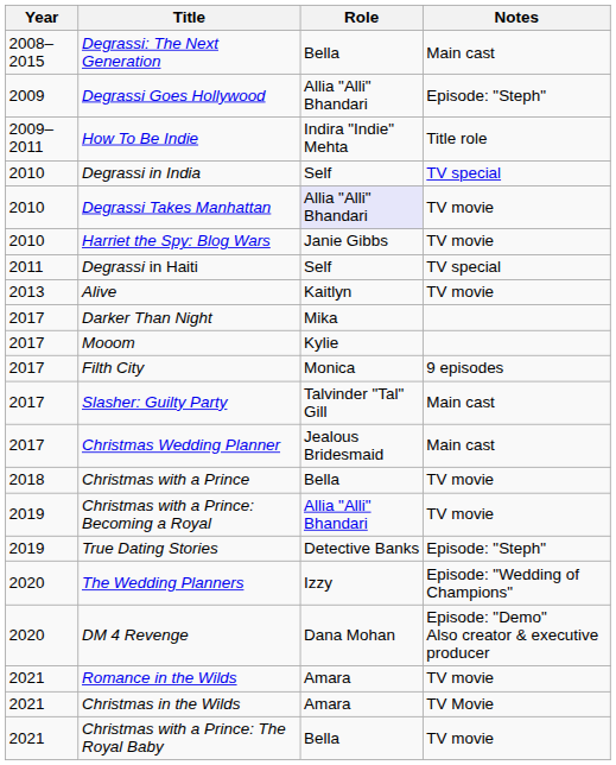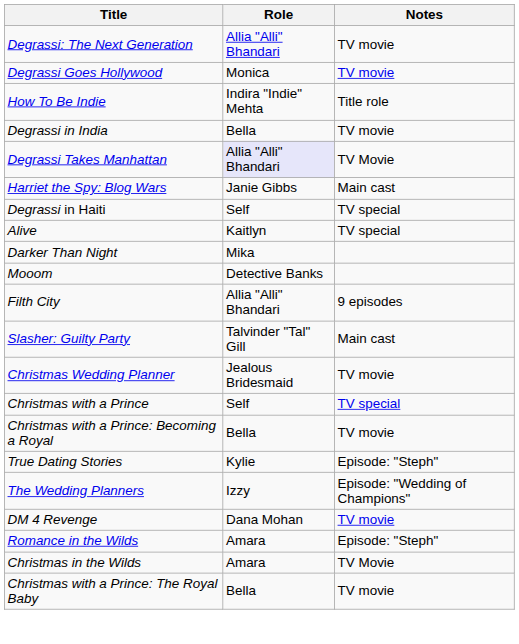- column: Year | 2008–2015 | 2009 | 2009–2011 | 2010 | 2010 | 2010 | 2011 | 2013 | 2017 | 2017 | 2017 | 2017 | 2017 | 2018 | 2019 | 2019 | 2020 | 2020 | 2021 | 2021 | 2021
Degrassi: The Next Generation | Role: Bella -> Allia "Alli" Bhandari
Degrassi: The Next Generation | Notes: Main cast -> TV movie
Degrassi Goes Hollywood | Role: Allia "Alli" Bhandari -> Monica
Degrassi Goes Hollywood | Notes: Episode: "Steph" -> TV movie
Degrassi in India | Role: Self -> Bella
Degrassi in India | Notes: TV special -> TV movie
Degrassi Takes Manhattan | Notes: TV movie -> TV Movie
Harriet the Spy: Blog Wars | Notes: TV movie -> Main cast
Alive | Notes: TV movie -> TV special
Mooom | Role: Kylie -> Detective Banks
Filth City | Role: Monica -> Allia "Alli" Bhandari
Christmas Wedding Planner | Notes: Main cast -> TV movie
Christmas with a Prince | Role: Bella -> Self
Christmas with a Prince | Notes: TV movie -> TV special
Christmas with a Prince: Becoming a Royal | Role: Allia "Alli" Bhandari -> Bella
True Dating Stories | Role: Detective Banks -> Kylie
DM 4 Revenge | Notes: Episode: "Demo" Also creator & executive producer -> TV movie
Romance in the Wilds | Notes: TV movie -> Episode: "Steph"
